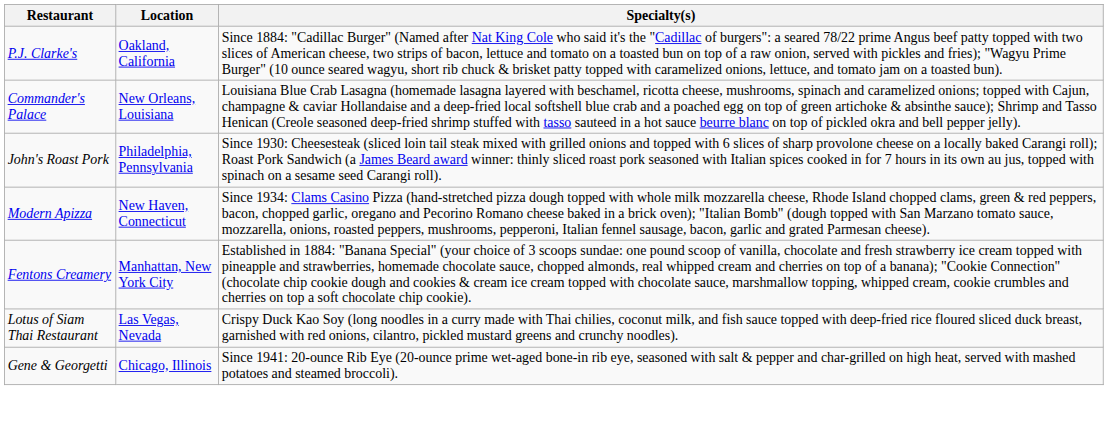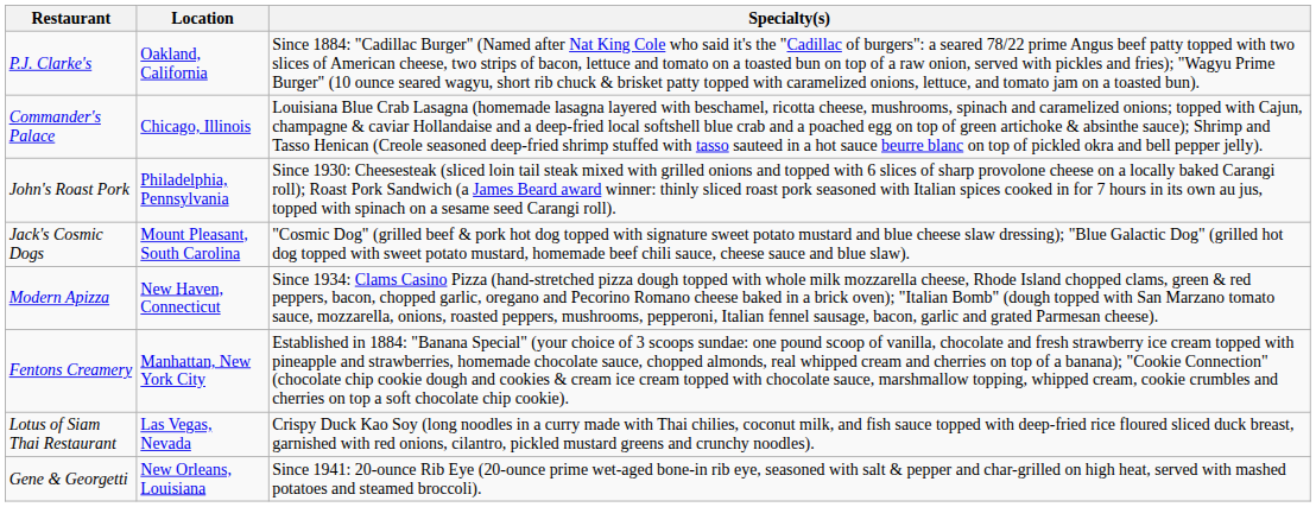Commander's Palace | Location: New Orleans, Louisiana -> Chicago, Illinois
+ row: Jack's Cosmic Dogs | Mount Pleasant, South Carolina | "Cosmic Dog" (grilled beef & pork hot dog topped with signature sweet potato mustard and blue cheese slaw dressing); "Blue Galactic Dog" (grilled hot dog topped with sweet potato mustard, homemade beef chili sauce, cheese sauce and blue slaw).
Gene & Georgetti | Location: Chicago, Illinois -> New Orleans, Louisiana
